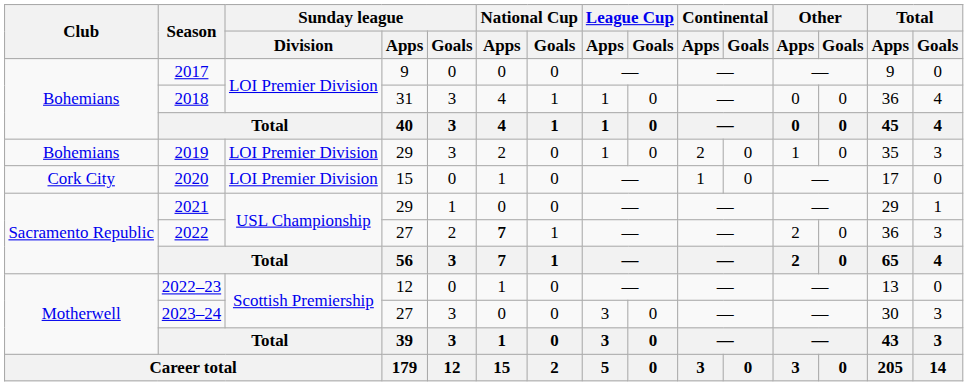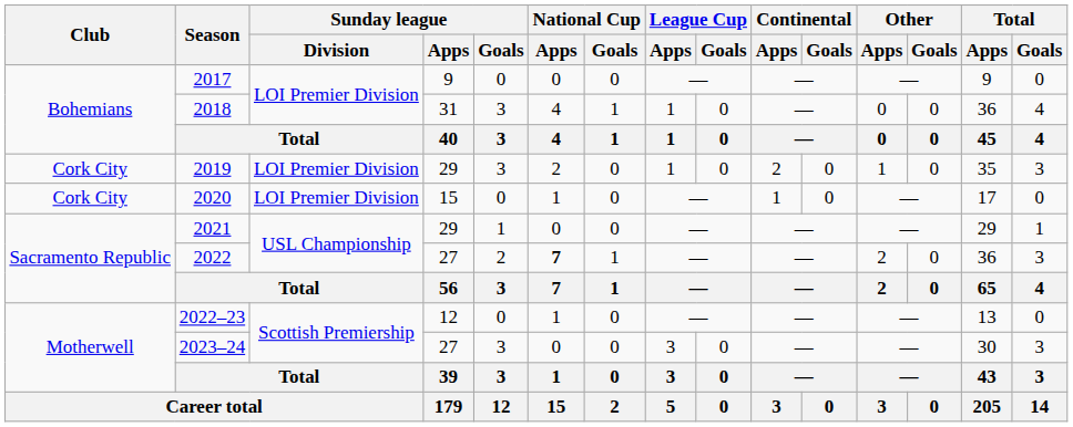2019 | Club: Bohemians -> Cork City
